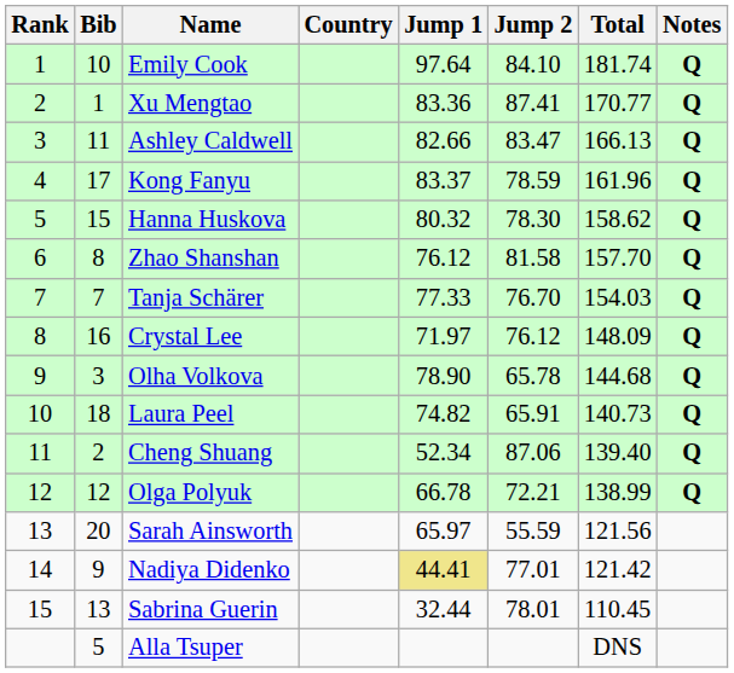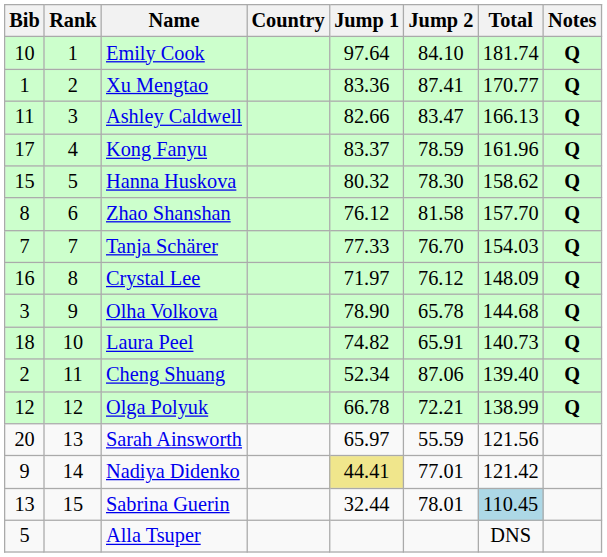columns swapped: Rank <-> Bib
Sabrina Guerin | Total: no background -> lightblue background
